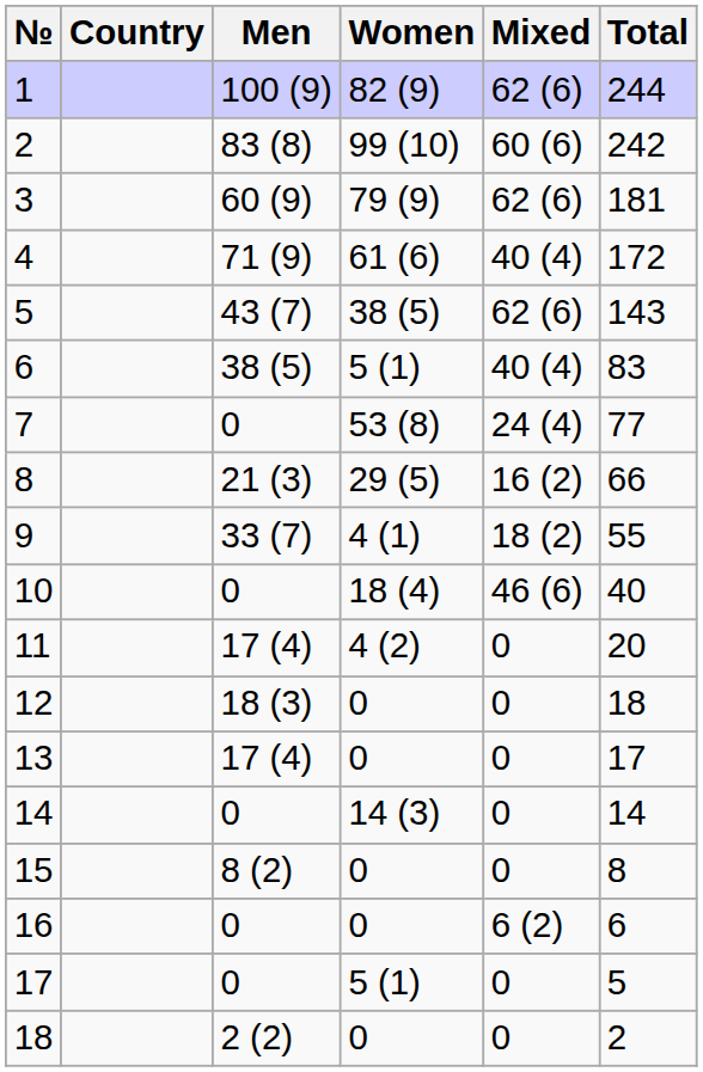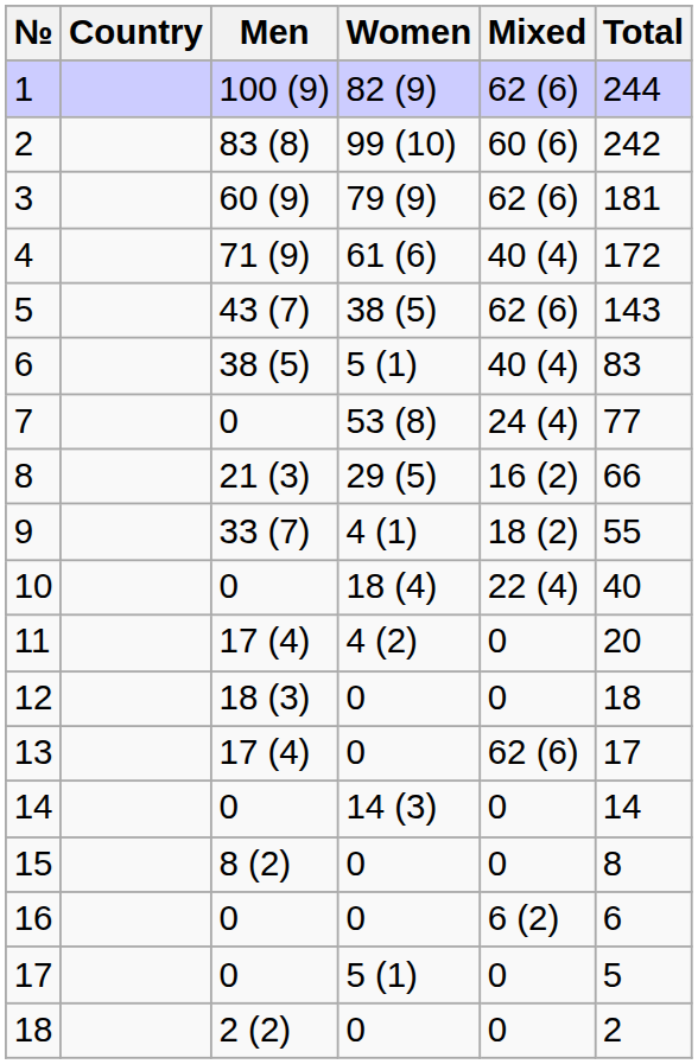10 | Mixed: 46 (6) -> 22 (4)
13 | Mixed: 0 -> 62 (6)
